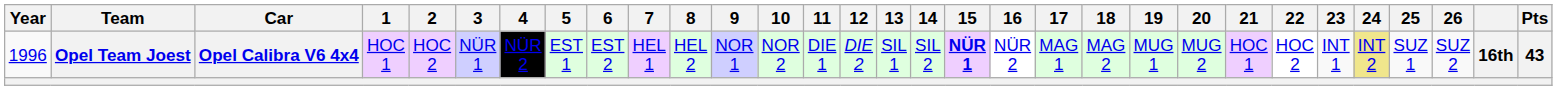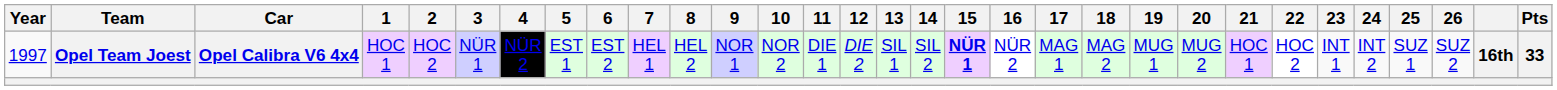Opel Team Joest | Year: 1996 -> 1997
Opel Team Joest | 24: khaki background -> no background
Opel Team Joest | Pts: 43 -> 33
